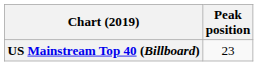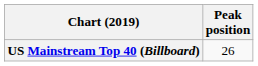US Mainstream Top 40 (Billboard) | Peak position: 23 -> 26
